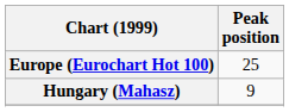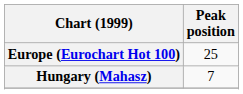Hungary (Mahasz) | Peak position: 9 -> 7
